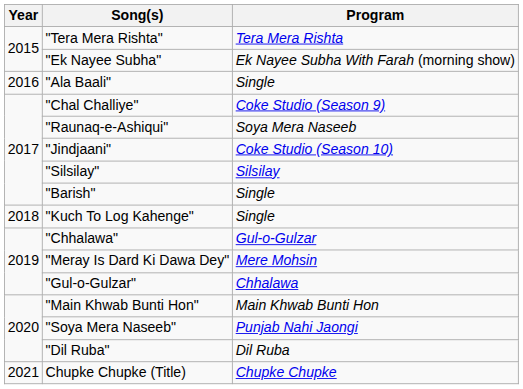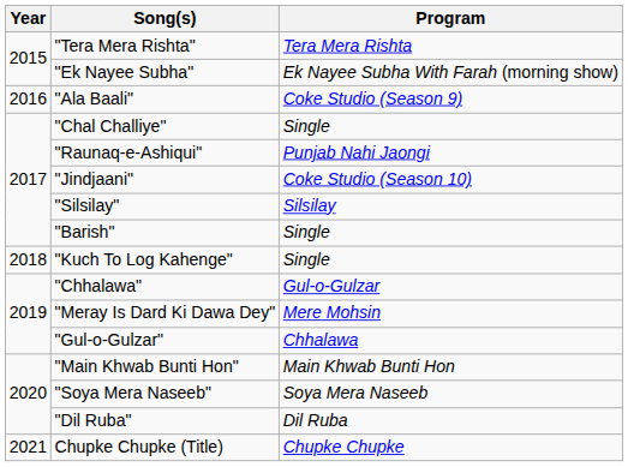"Ala Baali" | Program: Single -> Coke Studio (Season 9)
"Chal Challiye" | Program: Coke Studio (Season 9) -> Single
"Raunaq-e-Ashiqui" | Program: Soya Mera Naseeb -> Punjab Nahi Jaongi
"Soya Mera Naseeb" | Program: Punjab Nahi Jaongi -> Soya Mera Naseeb
